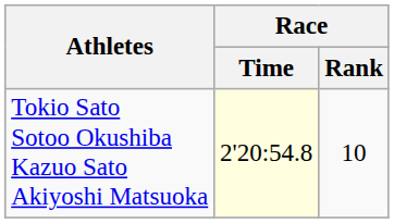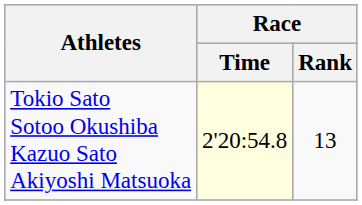Tokio Sato Sotoo Okushiba Kazuo Sato Akiyoshi Matsuoka | Race / Rank: 10 -> 13
